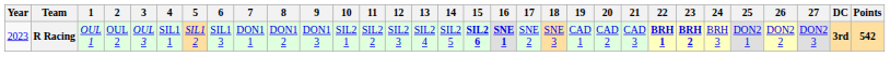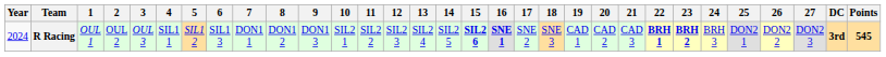R Racing | Year: 2023 -> 2024
R Racing | Points: 542 -> 545
